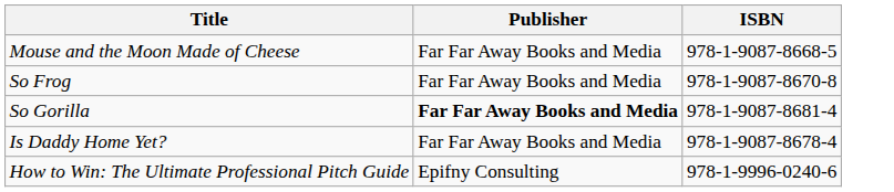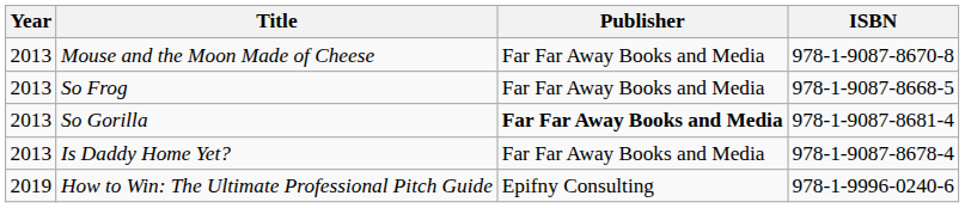+ column: Year | 2013 | 2013 | 2013 | 2013 | 2019
Mouse and the Moon Made of Cheese | ISBN: 978-1-9087-8668-5 -> 978-1-9087-8670-8
So Frog | ISBN: 978-1-9087-8670-8 -> 978-1-9087-8668-5
